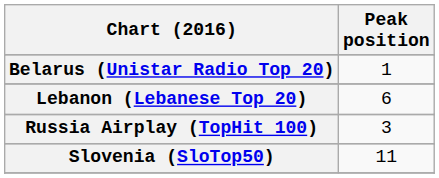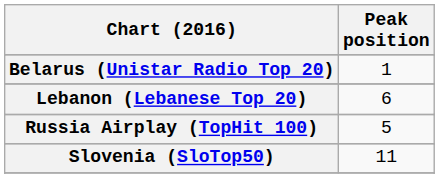Russia Airplay (TopHit 100) | Peak position: 3 -> 5
